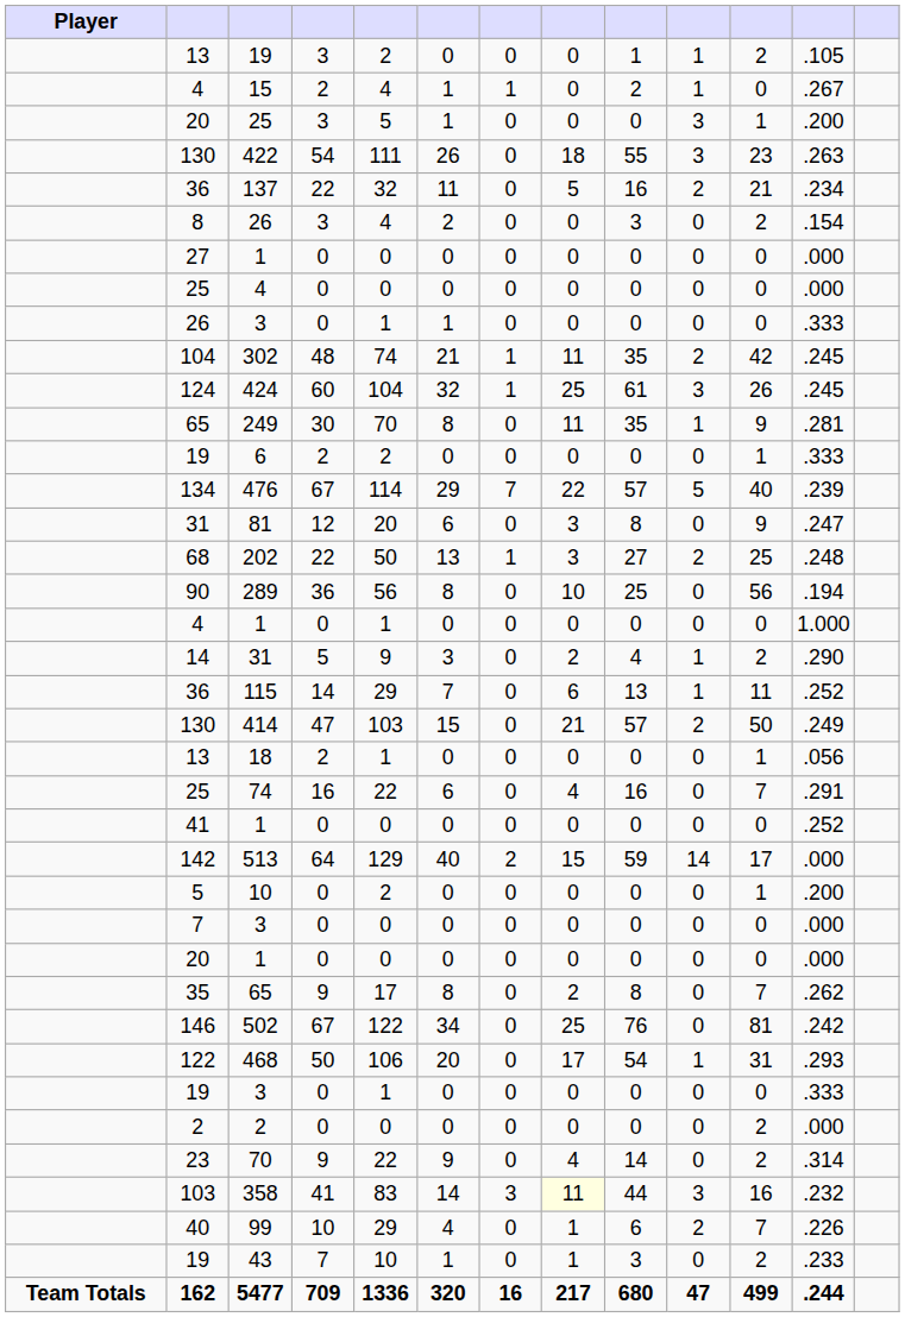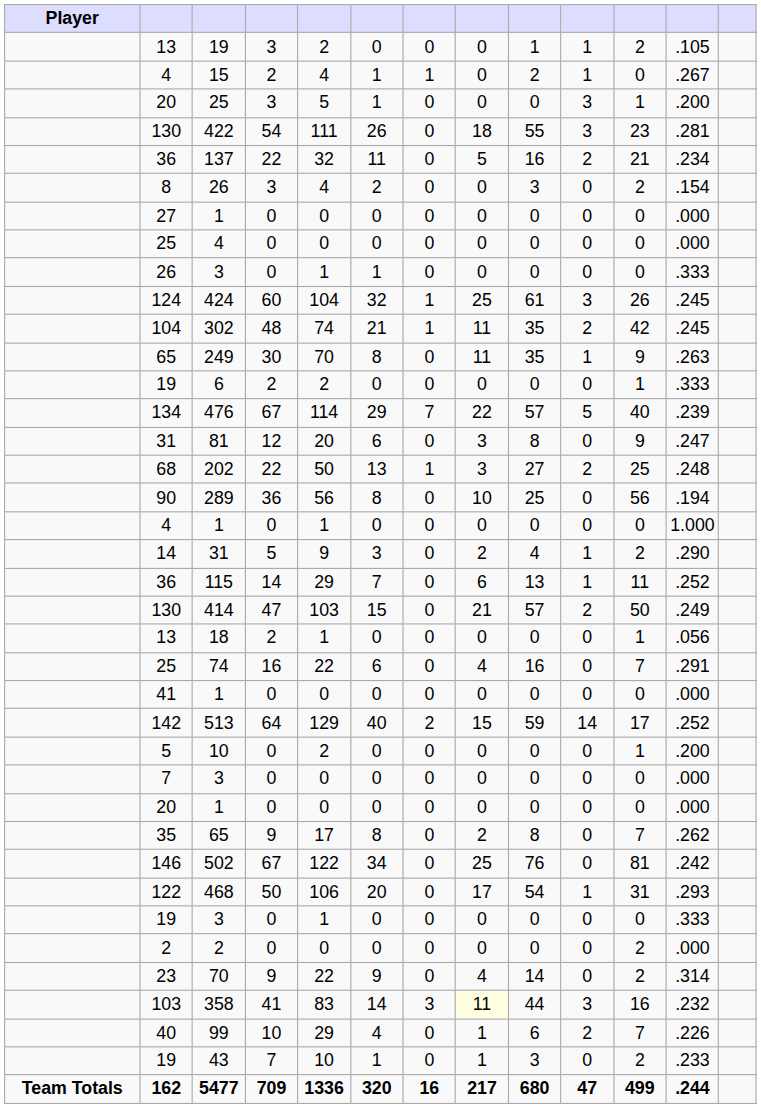422 | column 12: .263 -> .281
rows swapped: 302 <-> 424
249 | column 12: .281 -> .263
41 / 1 | column 12: .252 -> .000
513 | column 12: .000 -> .252
